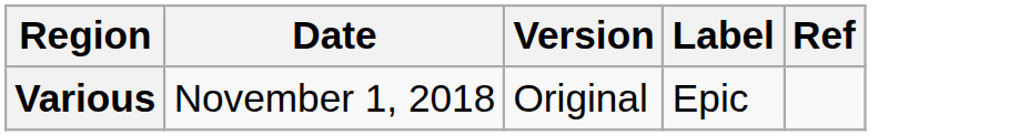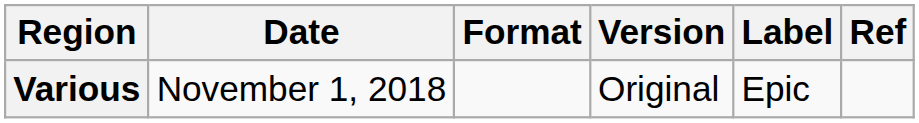+ column: Format
